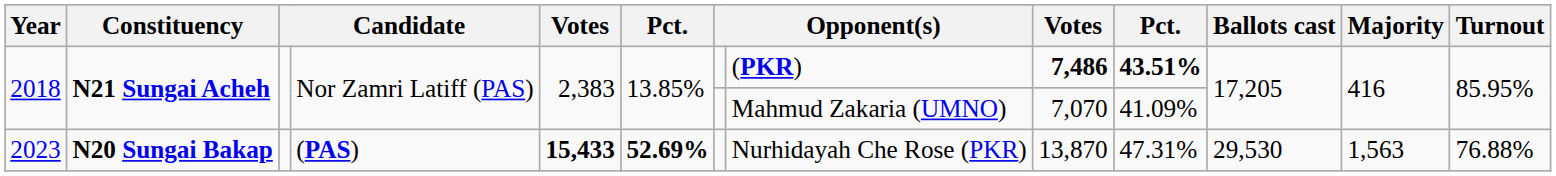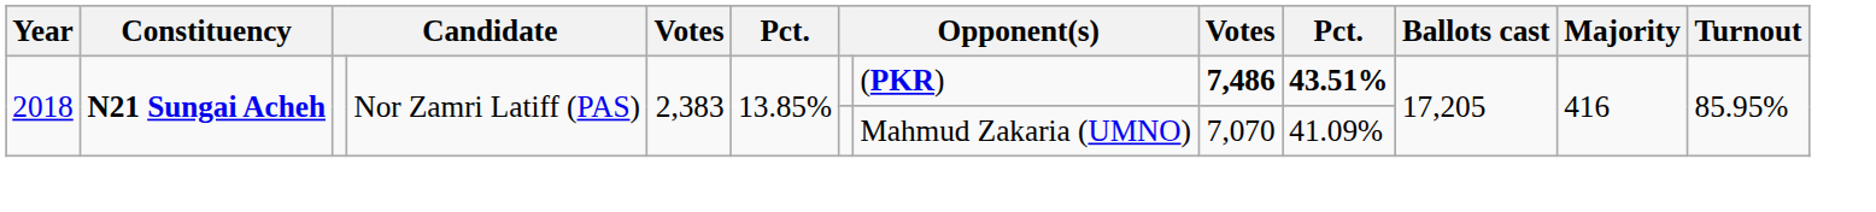- row: 2023 | N20 Sungai Bakap | (PAS) | 15,433 | 52.69% | Nurhidayah Che Rose (PKR) | 13,870 | 47.31% | 29,530 | 1,563 | 76.88%
